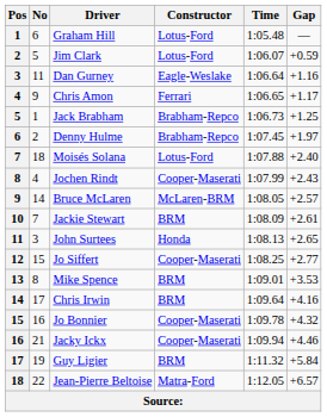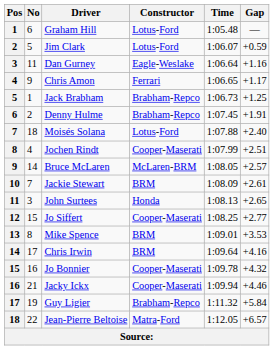Denny Hulme | Gap: +1.97 -> +1.91
Jochen Rindt | Gap: +2.43 -> +2.51
Guy Ligier | Constructor: BRM -> Brabham-Repco
